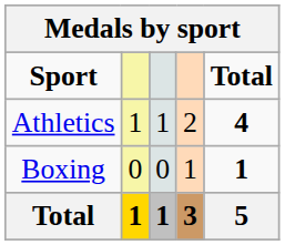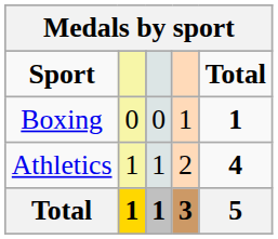rows swapped: Athletics <-> Boxing
